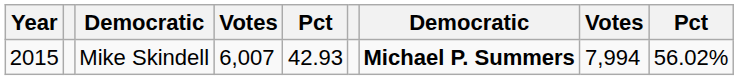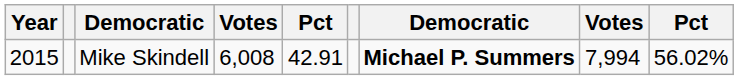Mike Skindell | column 4: 6,007 -> 6,008
Mike Skindell | column 5: 42.93 -> 42.91
